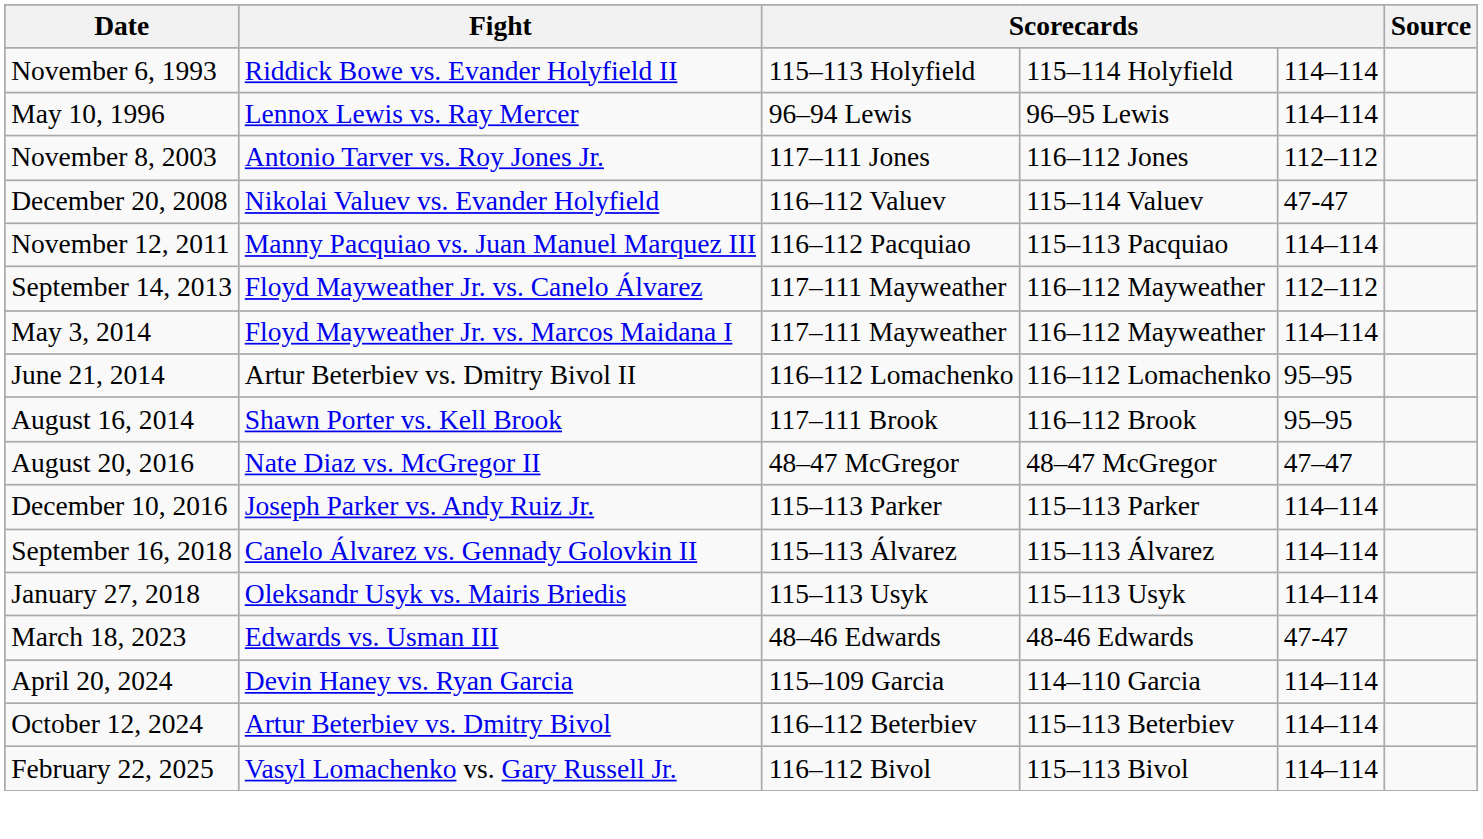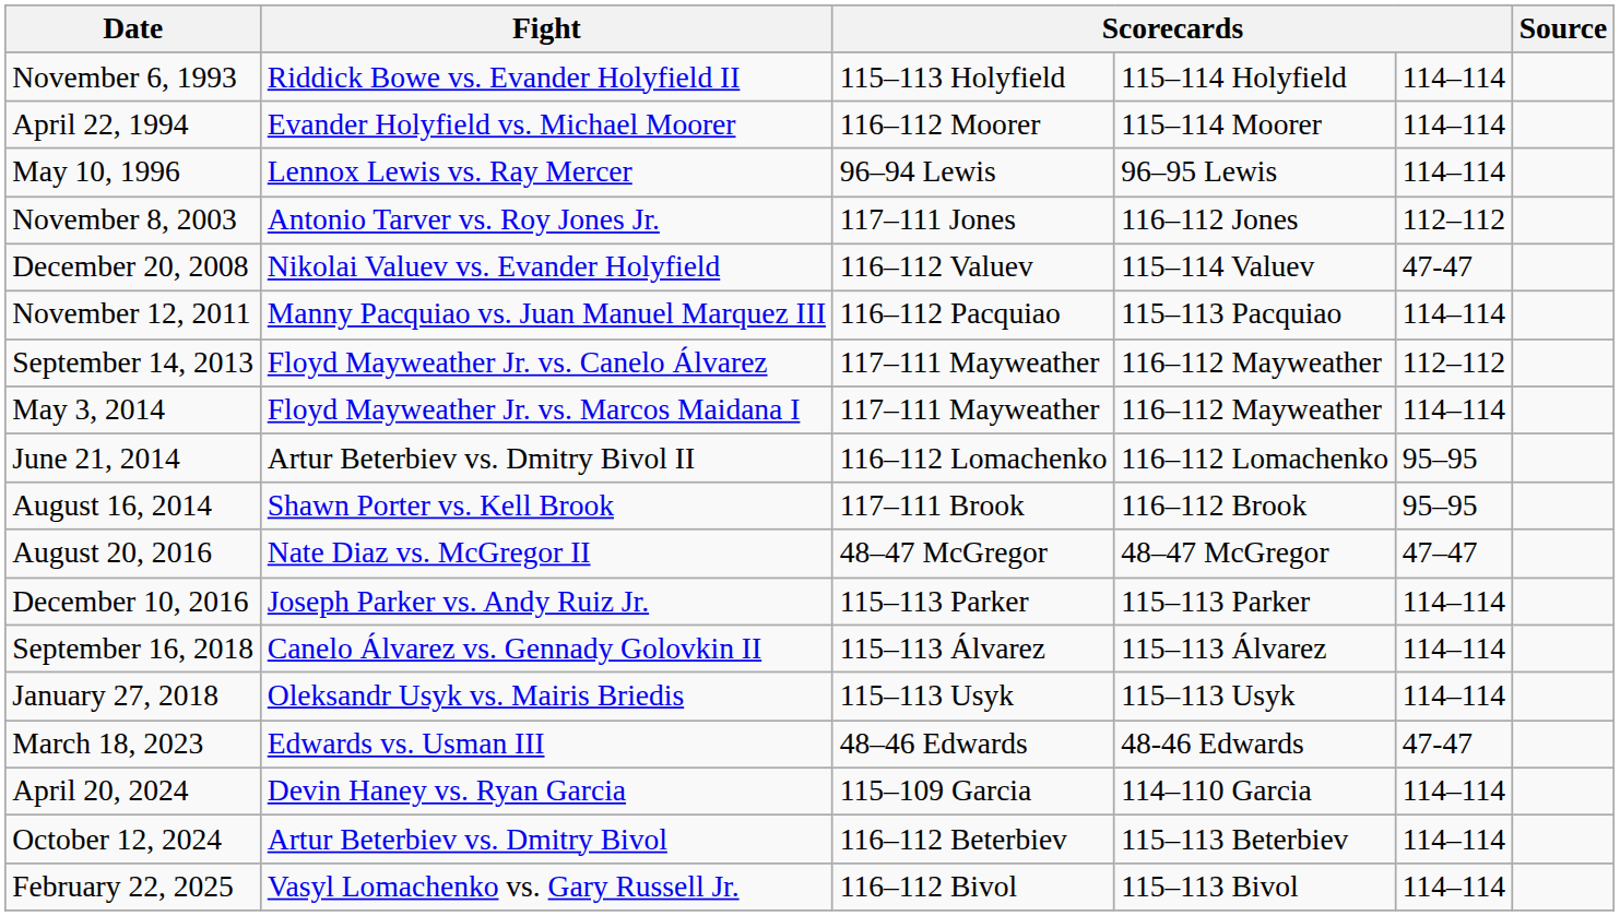+ row: April 22, 1994 | Evander Holyfield vs. Michael Moorer | 116–112 Moorer | 115–114 Moorer | 114–114
